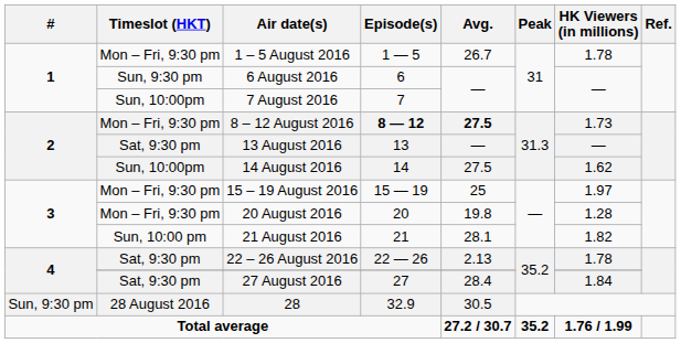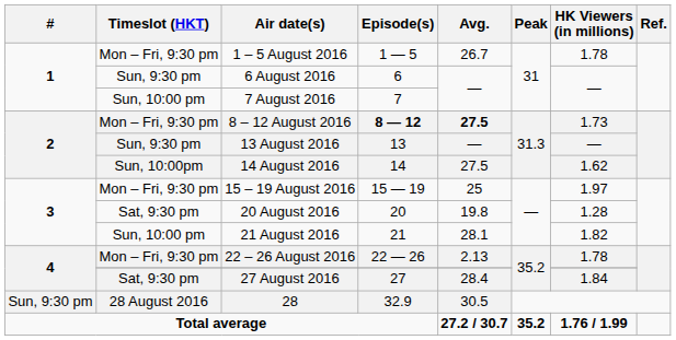7 August 2016 | Timeslot (HKT): Sun, 10:00pm -> Sun, 10:00 pm
13 August 2016 | Timeslot (HKT): Sat, 9:30 pm -> Sun, 9:30 pm
20 August 2016 | Timeslot (HKT): Mon – Fri, 9:30 pm -> Sat, 9:30 pm
22 – 26 August 2016 | Timeslot (HKT): Sat, 9:30 pm -> Mon – Fri, 9:30 pm
